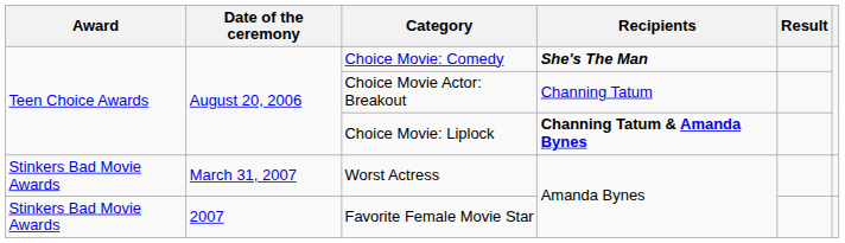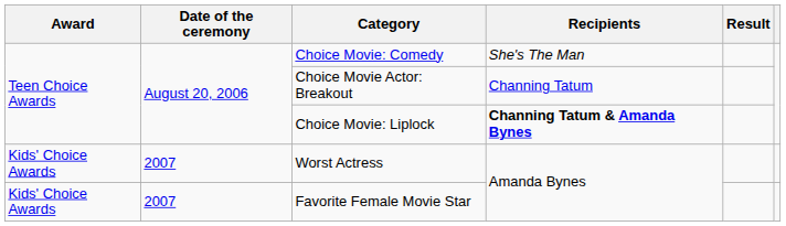Choice Movie: Comedy | Recipients: bold -> normal
Worst Actress | Award: Stinkers Bad Movie Awards -> Kids' Choice Awards
Worst Actress | Date of the ceremony: March 31, 2007 -> 2007
Favorite Female Movie Star | Award: Stinkers Bad Movie Awards -> Kids' Choice Awards
